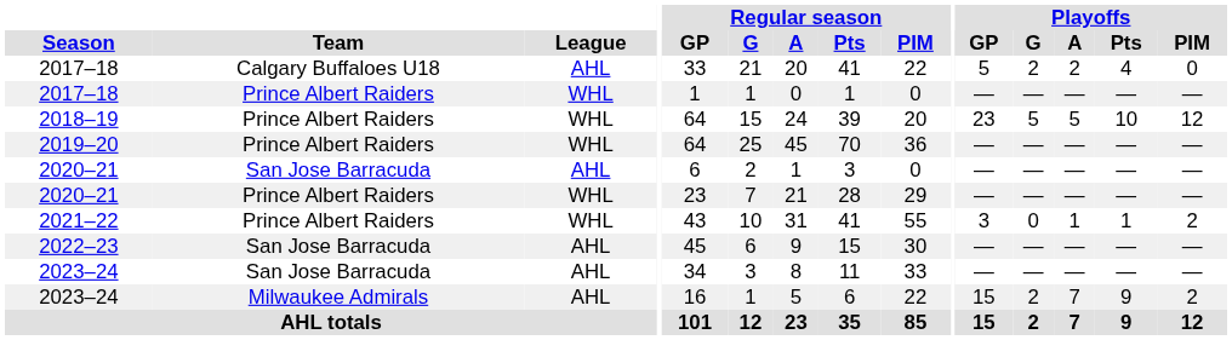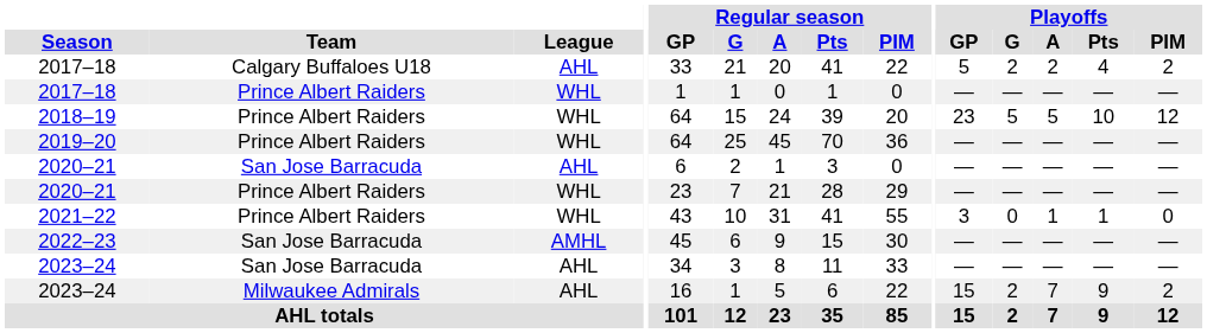2017–18 / Calgary Buffaloes U18 | Playoffs / PIM: 0 -> 2
2021–22 | Playoffs / PIM: 2 -> 0
2022–23 | League: AHL -> AMHL
